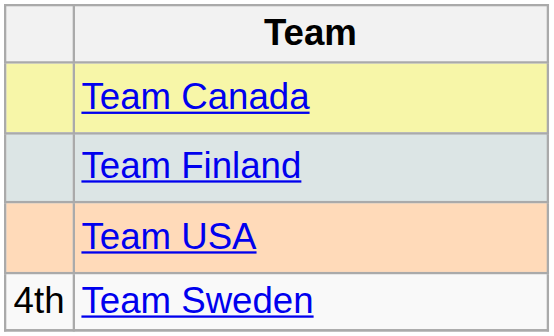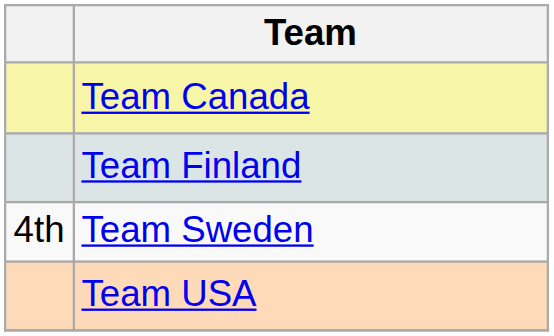rows swapped: Team USA <-> Team Sweden
